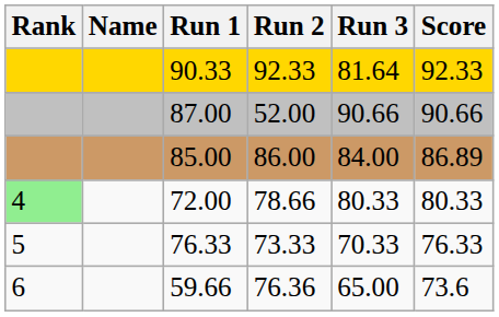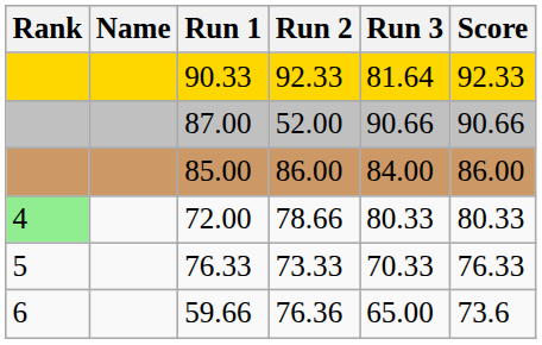85.00 | Score: 86.89 -> 86.00
